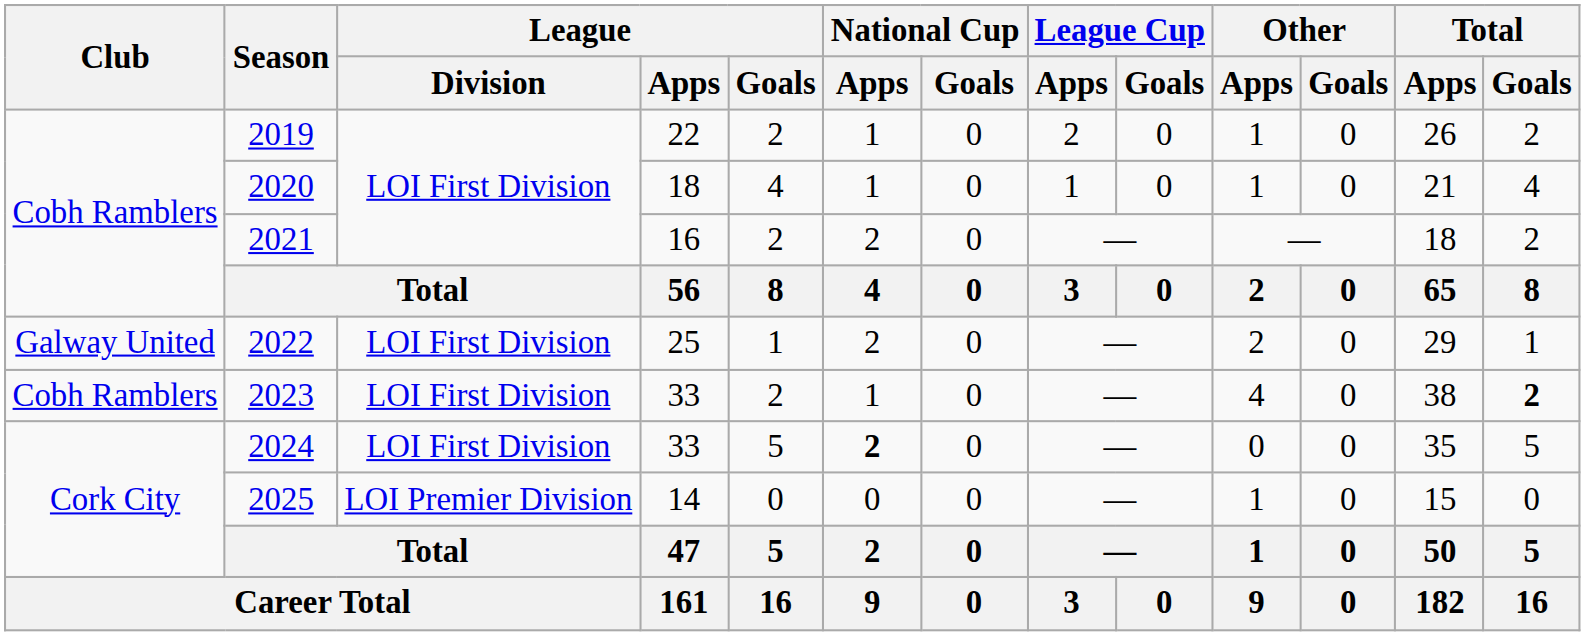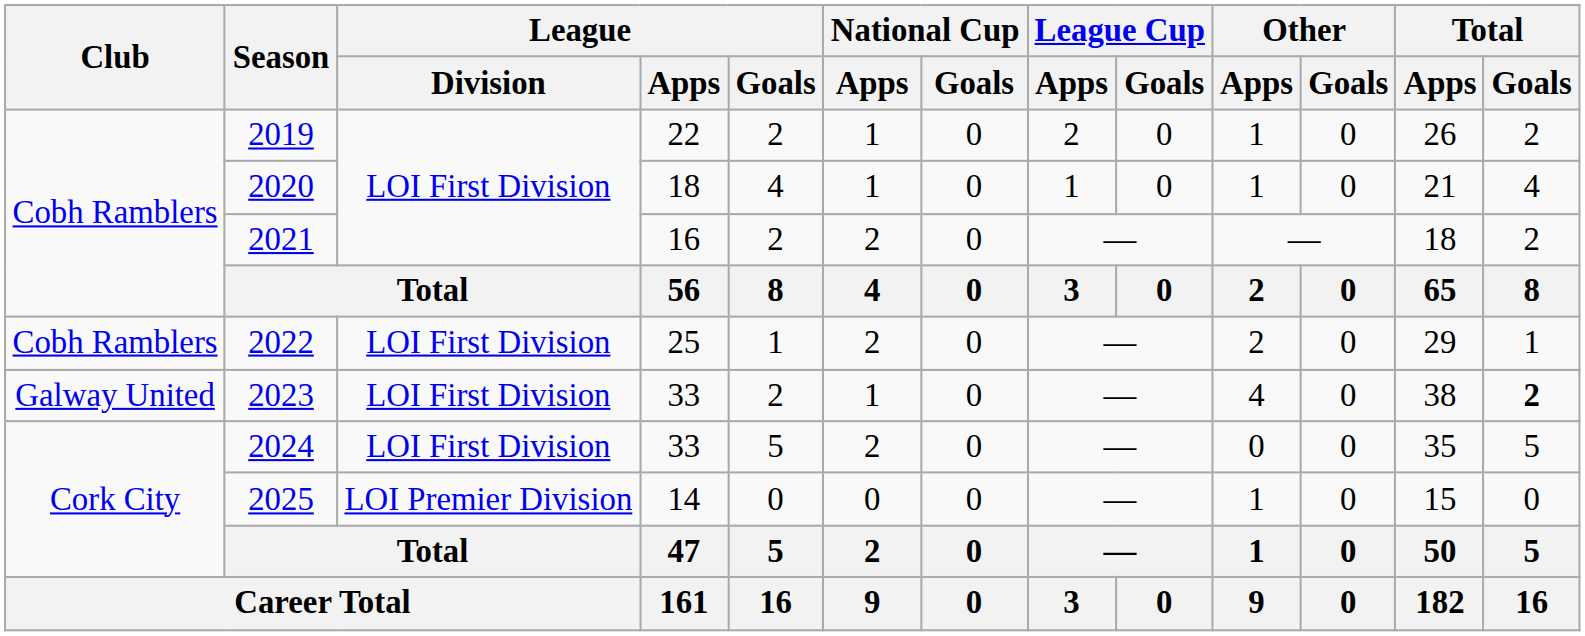2022 | Club: Galway United -> Cobh Ramblers
2023 | Club: Cobh Ramblers -> Galway United
2024 | National Cup / Apps: bold -> normal
